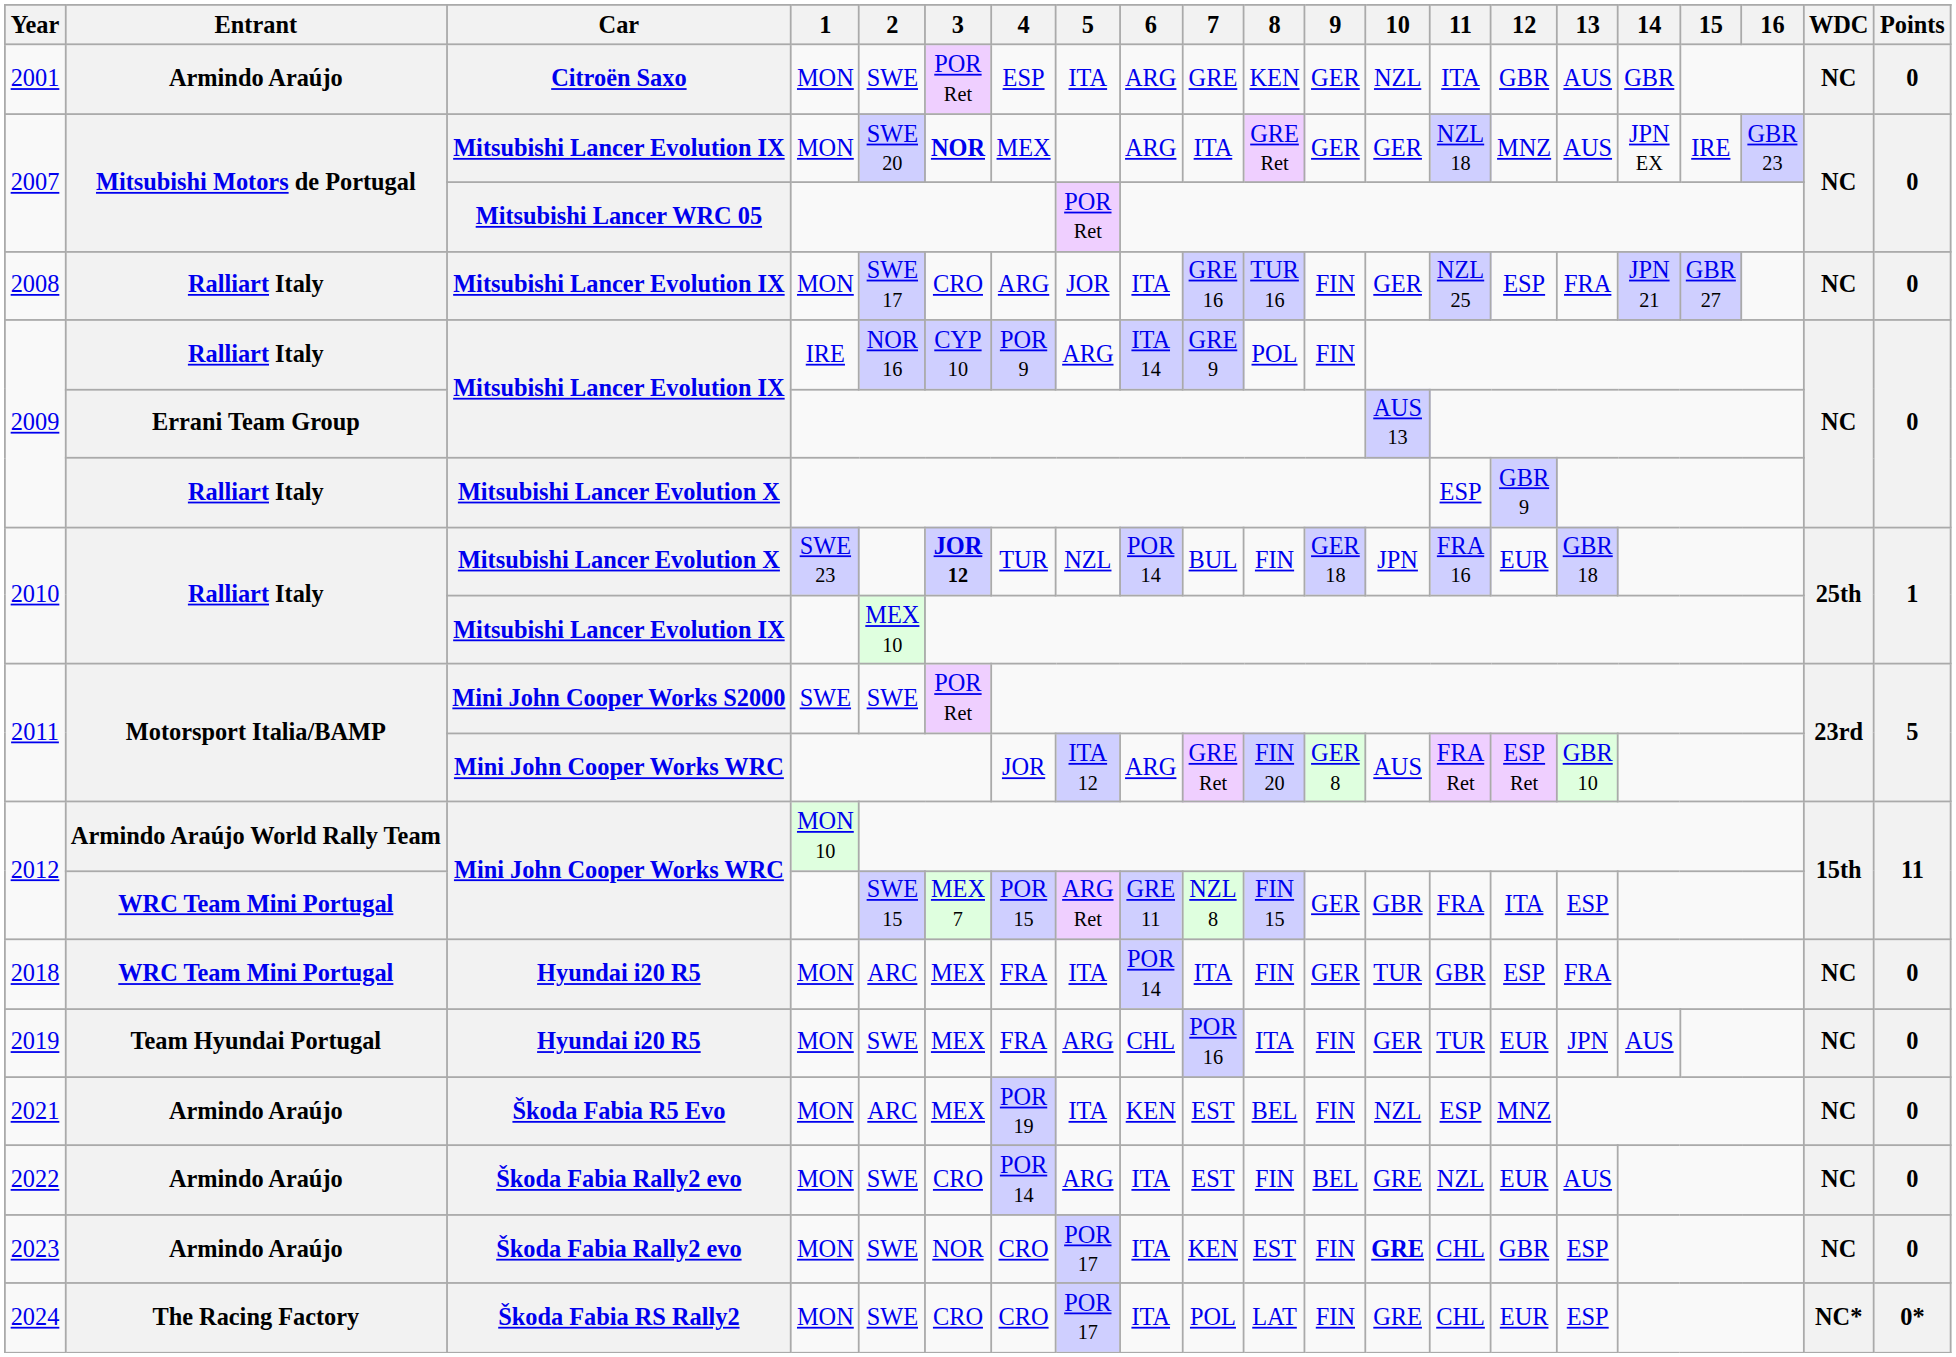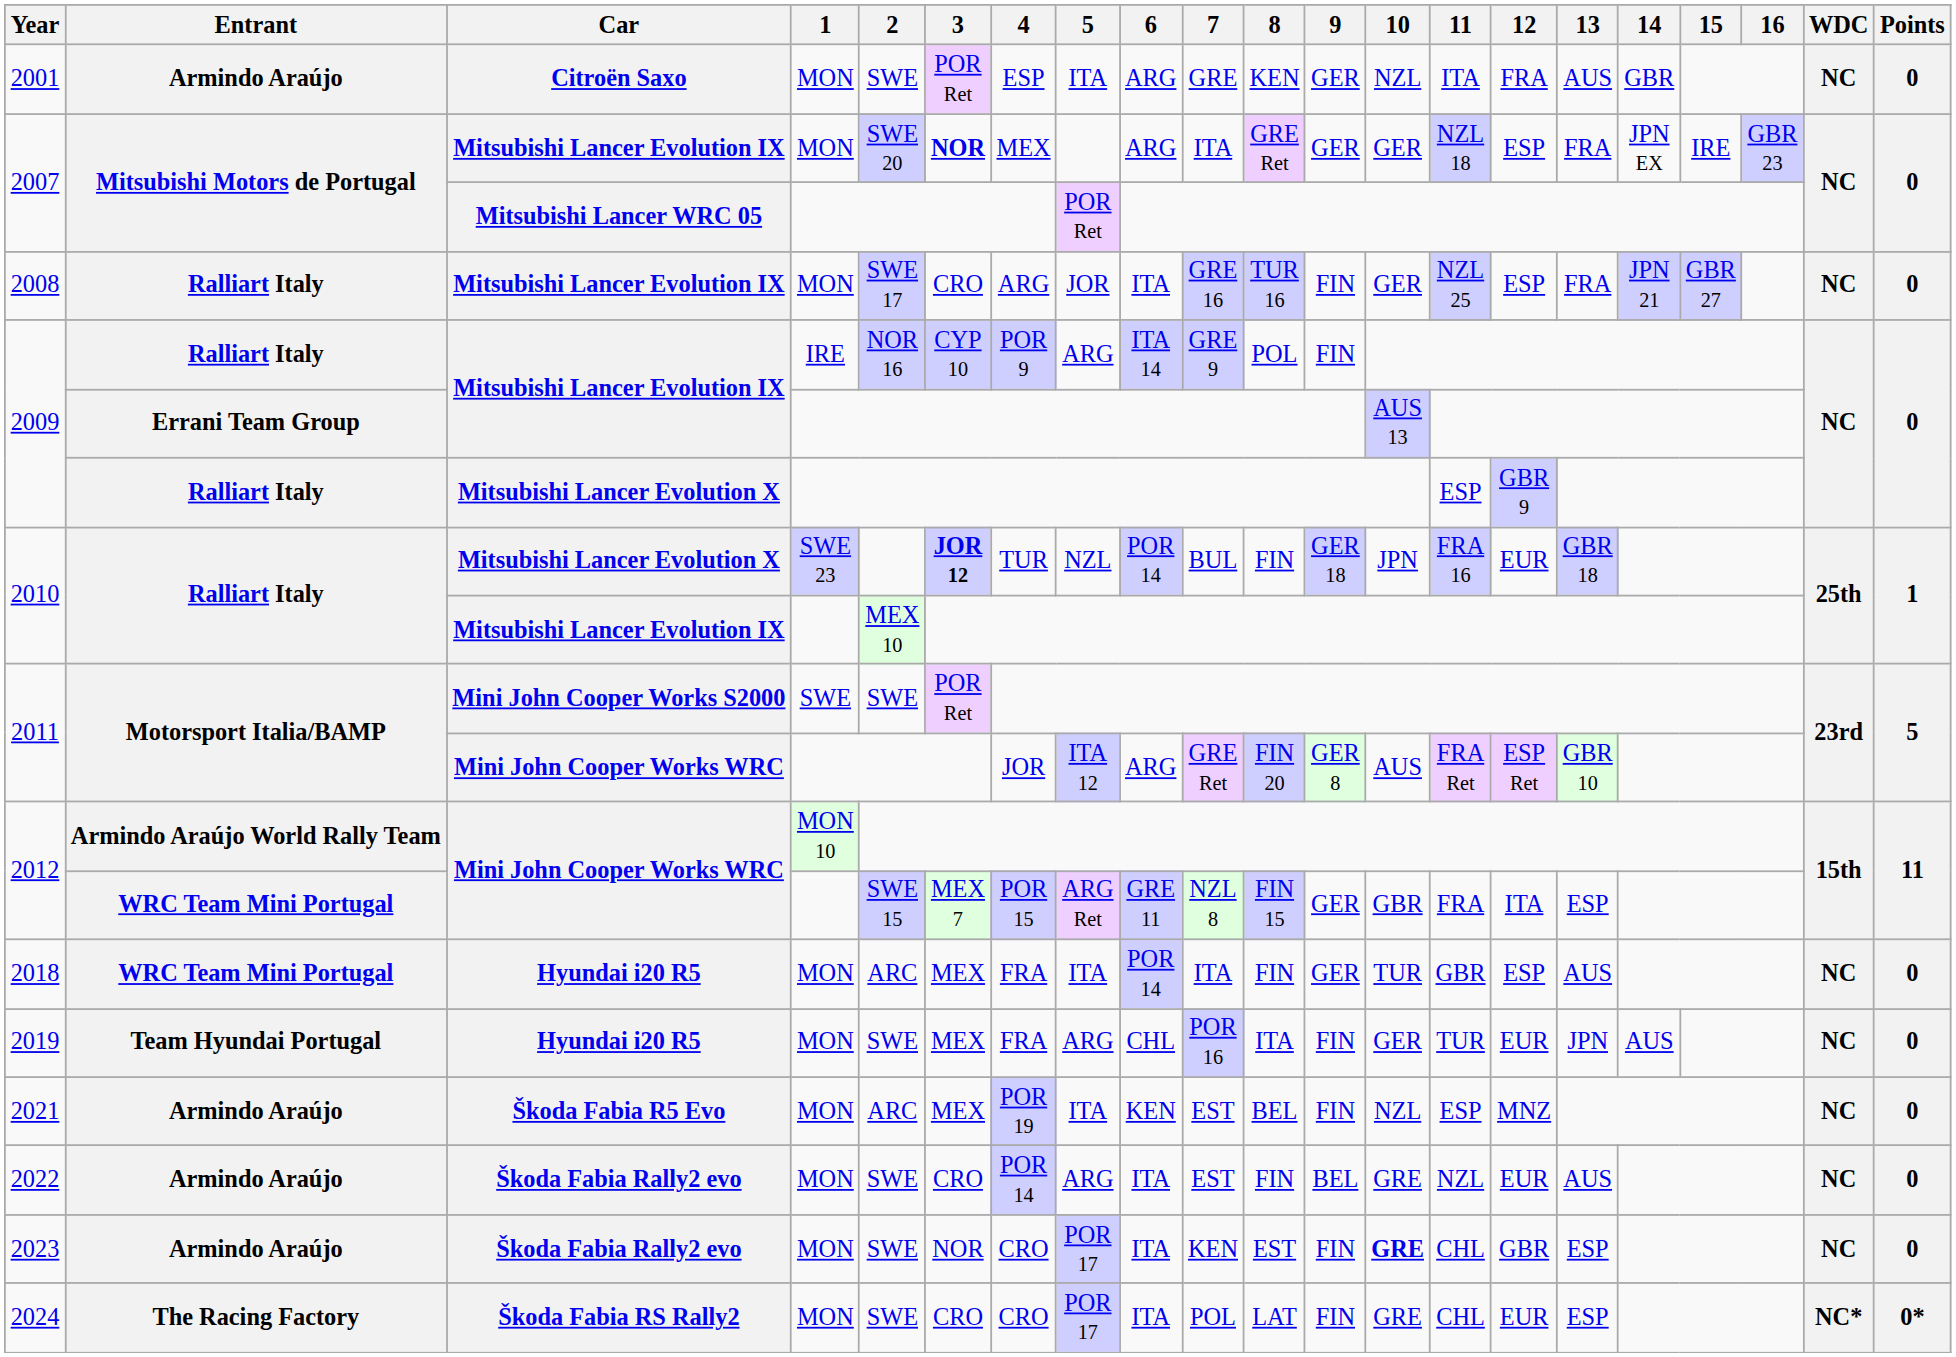2001 | 12: GBR -> FRA
2007 / MON | 12: MNZ -> ESP
2007 / MON | 13: AUS -> FRA
2018 | 13: FRA -> AUS
